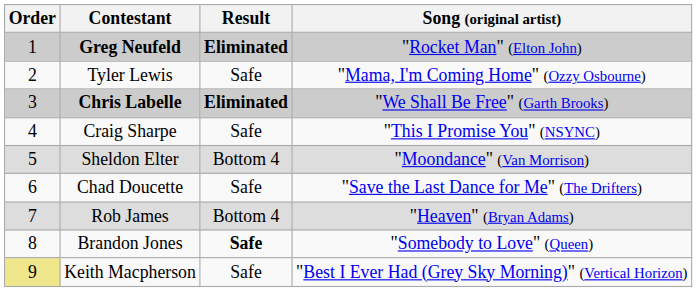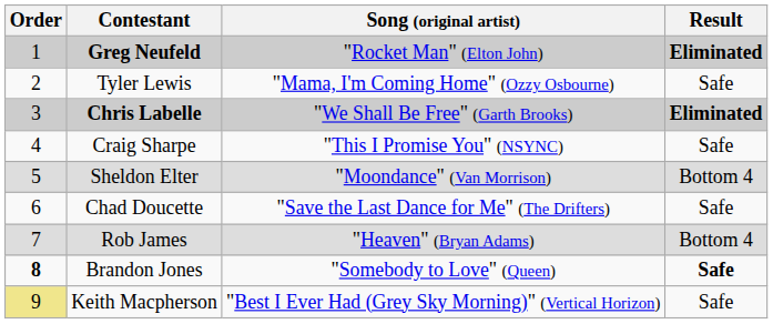columns swapped: Song (original artist) <-> Result
Brandon Jones | Order: normal -> bold
